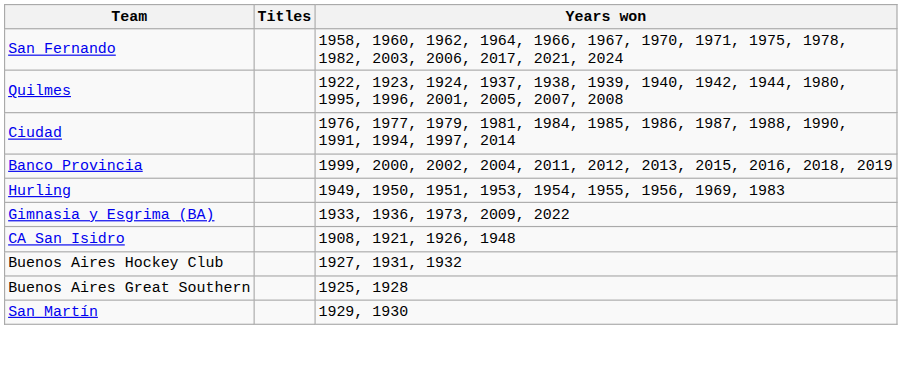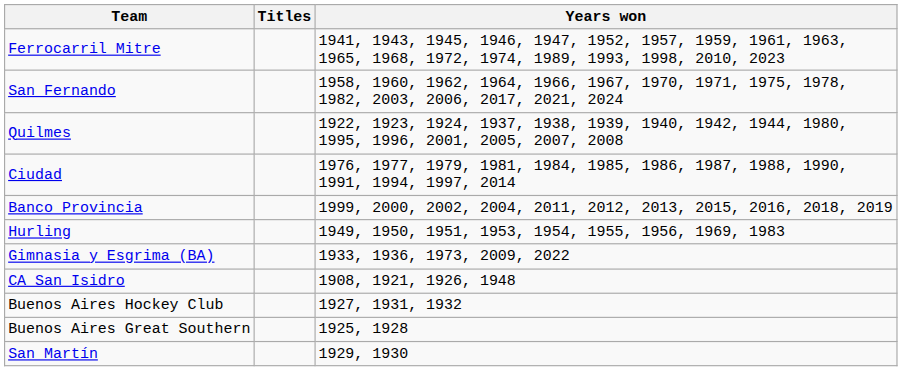+ row: Ferrocarril Mitre | 1941, 1943, 1945, 1946, 1947, 1952, 1957, 1959, 1961, 1963, 1965, 1968, 1972, 1974, 1989, 1993, 1998, 2010, 2023
